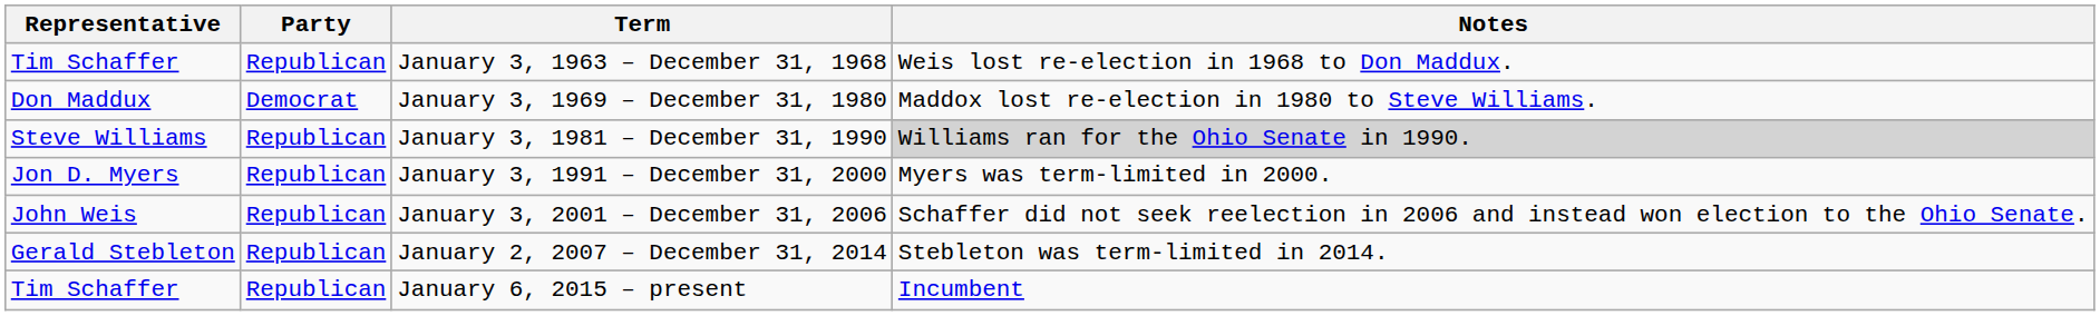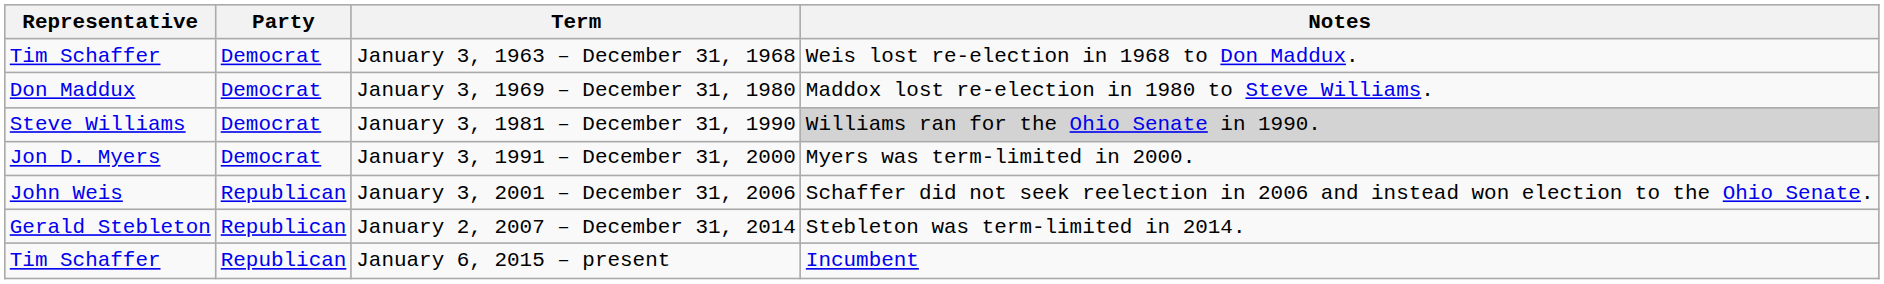January 3, 1963 – December 31, 1968 | Party: Republican -> Democrat
January 3, 1981 – December 31, 1990 | Party: Republican -> Democrat
January 3, 1991 – December 31, 2000 | Party: Republican -> Democrat
